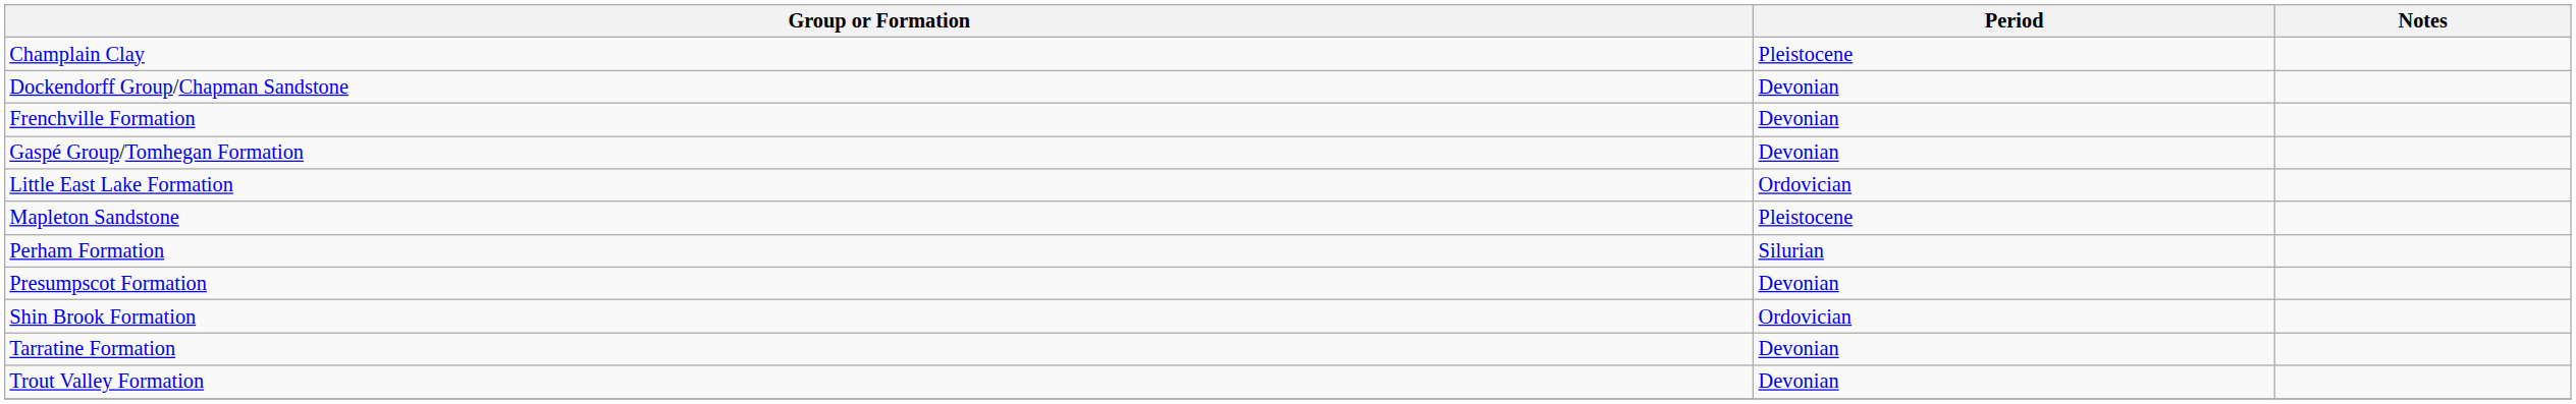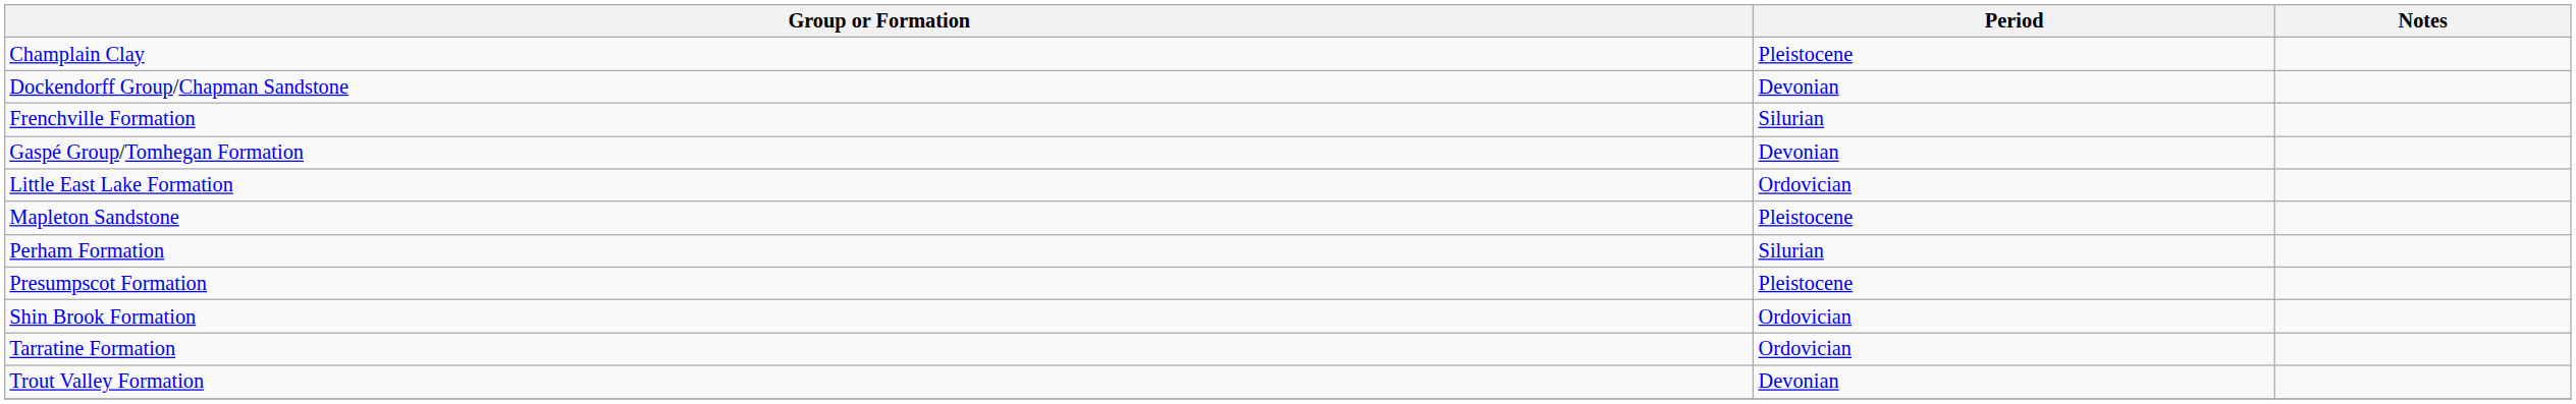Frenchville Formation | Period: Devonian -> Silurian
Presumpscot Formation | Period: Devonian -> Pleistocene
Tarratine Formation | Period: Devonian -> Ordovician
